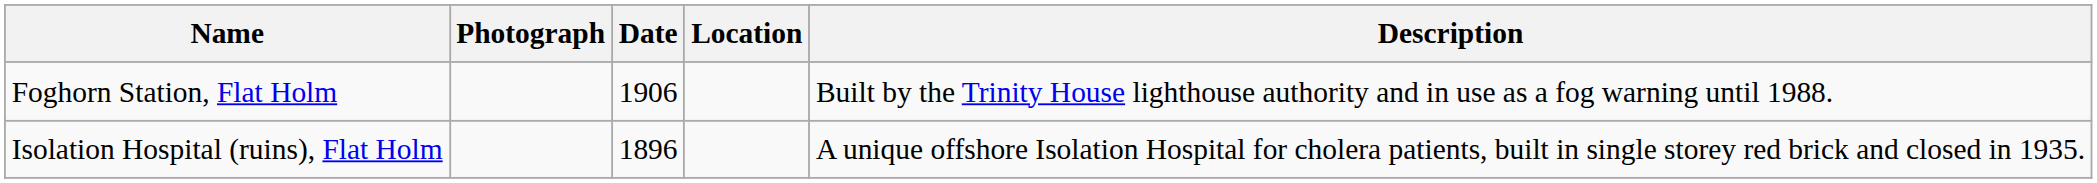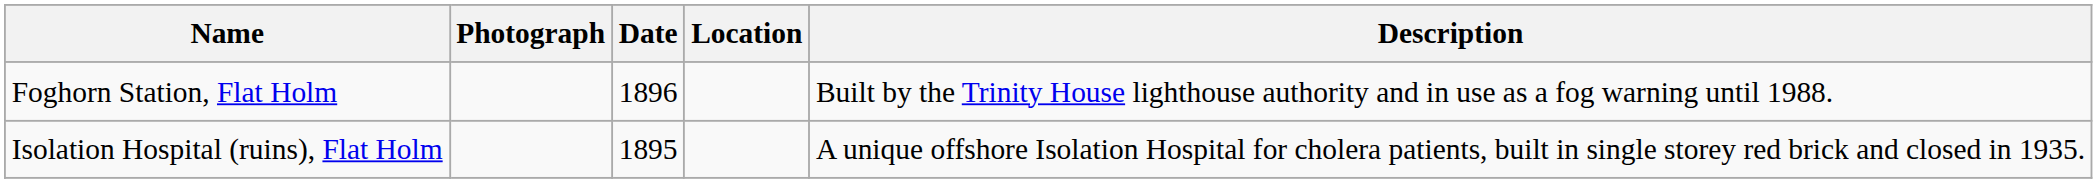Foghorn Station, Flat Holm | Date: 1906 -> 1896
Isolation Hospital (ruins), Flat Holm | Date: 1896 -> 1895
